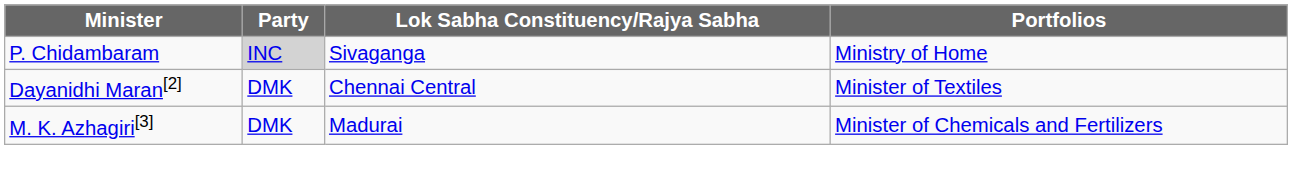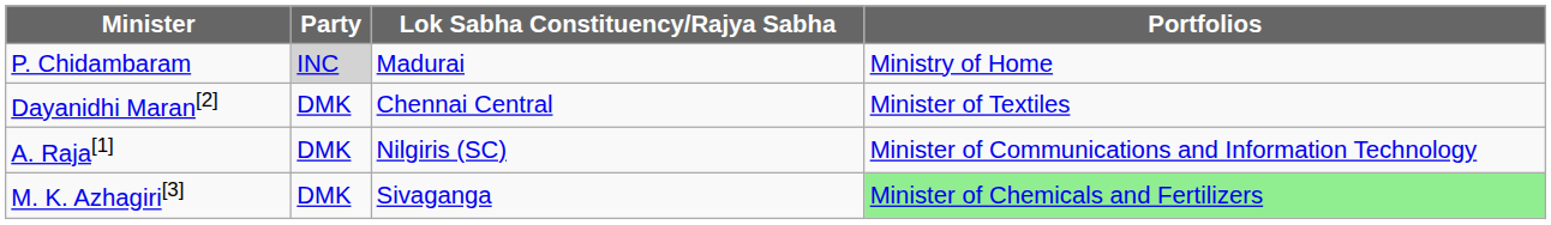P. Chidambaram | Lok Sabha Constituency/Rajya Sabha: Sivaganga -> Madurai
+ row: A. Raja[1] | DMK | Nilgiris (SC) | Minister of Communications and Information Technology
M. K. Azhagiri[3] | Lok Sabha Constituency/Rajya Sabha: Madurai -> Sivaganga
M. K. Azhagiri[3] | Portfolios: no background -> lightgreen background
